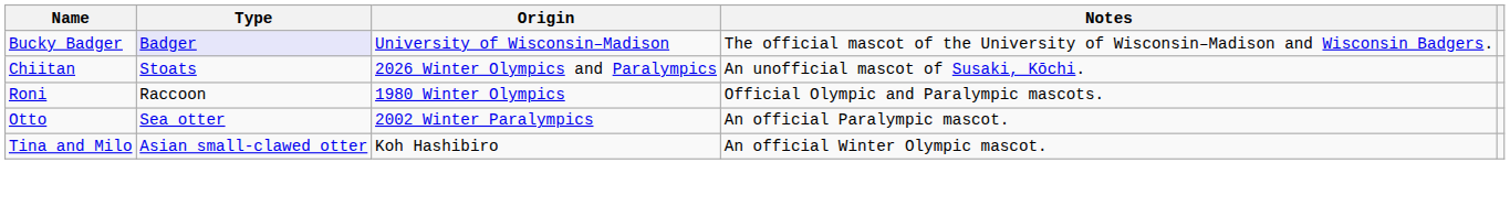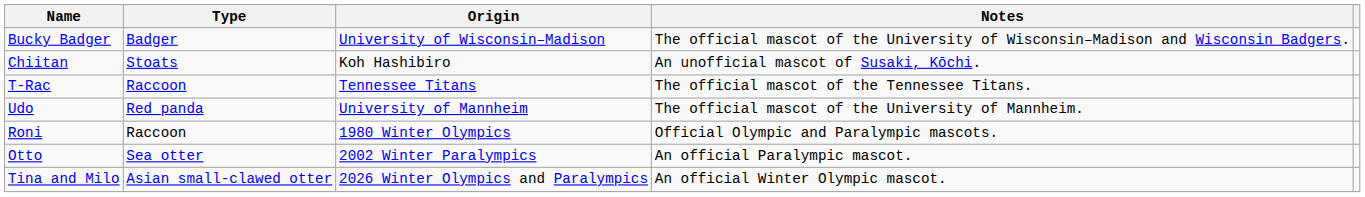Bucky Badger | Type: lavender background -> no background
Chiitan | Origin: 2026 Winter Olympics and Paralympics -> Koh Hashibiro
+ row: T-Rac | Raccoon | Tennessee Titans | The official mascot of the Tennessee Titans.
+ row: Udo | Red panda | University of Mannheim | The official mascot of the University of Mannheim.
Tina and Milo | Origin: Koh Hashibiro -> 2026 Winter Olympics and Paralympics
